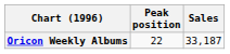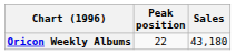Oricon Weekly Albums | Sales: 33,187 -> 43,180
